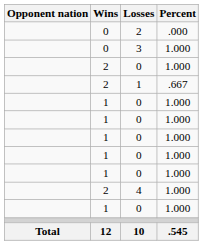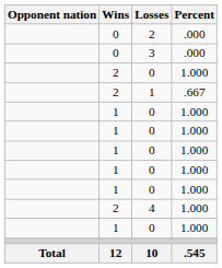3 | Percent: 1.000 -> .000
